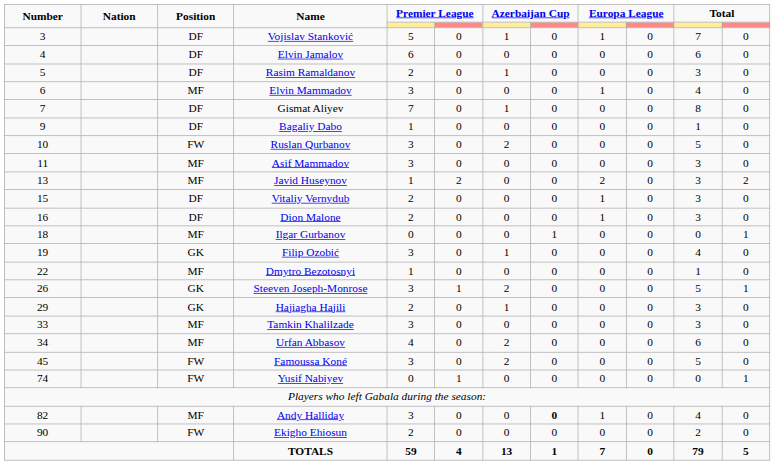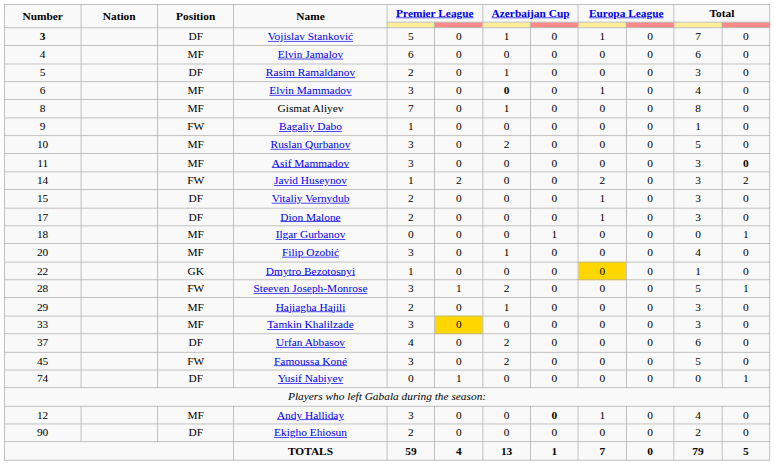Vojislav Stanković | Number: normal -> bold
Elvin Jamalov | Position: DF -> MF
Elvin Mammadov | column 7: normal -> bold
Gismat Aliyev | Number: 7 -> 8
Gismat Aliyev | Position: DF -> MF
Bagaliy Dabo | Position: DF -> FW
Ruslan Qurbanov | Position: FW -> MF
Asif Mammadov | column 12: normal -> bold
Javid Huseynov | Number: 13 -> 14
Javid Huseynov | Position: MF -> FW
Dion Malone | Number: 16 -> 17
Filip Ozobić | Number: 19 -> 20
Filip Ozobić | Position: GK -> MF
Dmytro Bezotosnyi | Position: MF -> GK
Dmytro Bezotosnyi | column 9: no background -> gold background
Steeven Joseph-Monrose | Number: 26 -> 28
Steeven Joseph-Monrose | Position: GK -> FW
Hajiagha Hajili | Position: GK -> MF
Tamkin Khalilzade | column 6: no background -> gold background
Urfan Abbasov | Number: 34 -> 37
Urfan Abbasov | Position: MF -> DF
Yusif Nabiyev | Position: FW -> DF
Andy Halliday | Number: 82 -> 12
Ekigho Ehiosun | Position: FW -> DF
